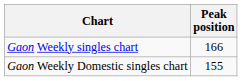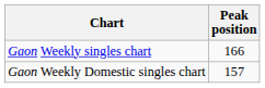Gaon Weekly Domestic singles chart | Peak position: 155 -> 157
